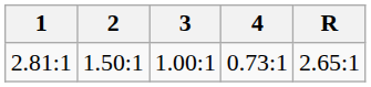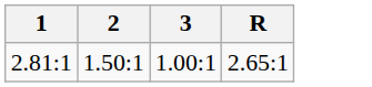- column: 4 | 0.73:1
